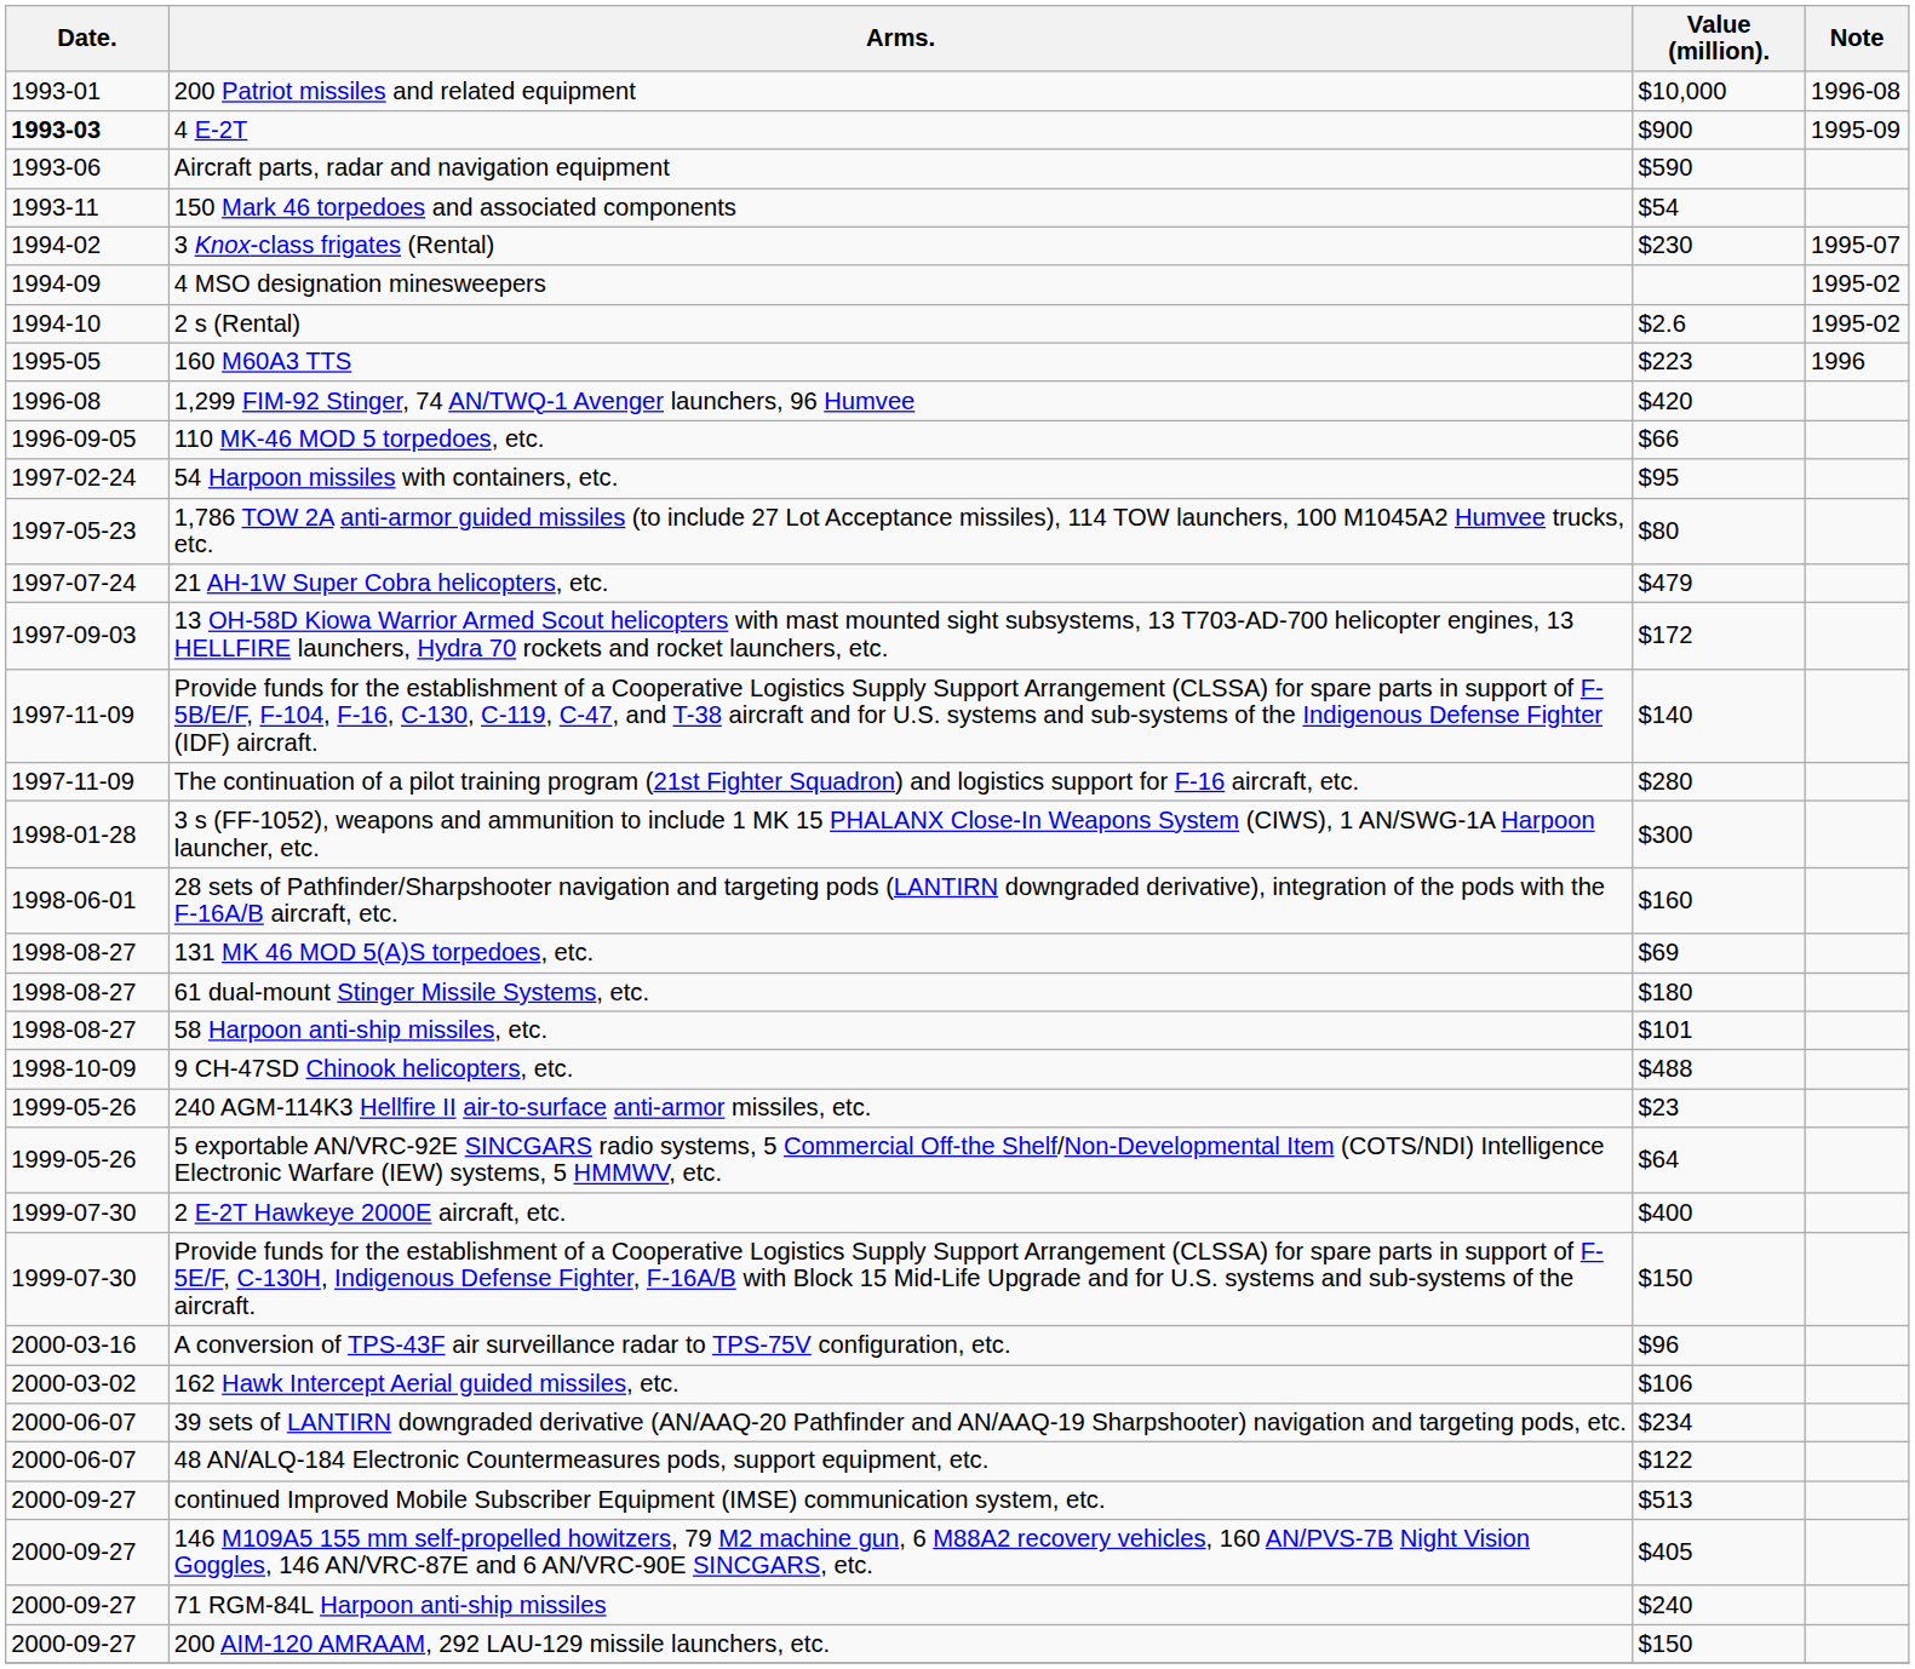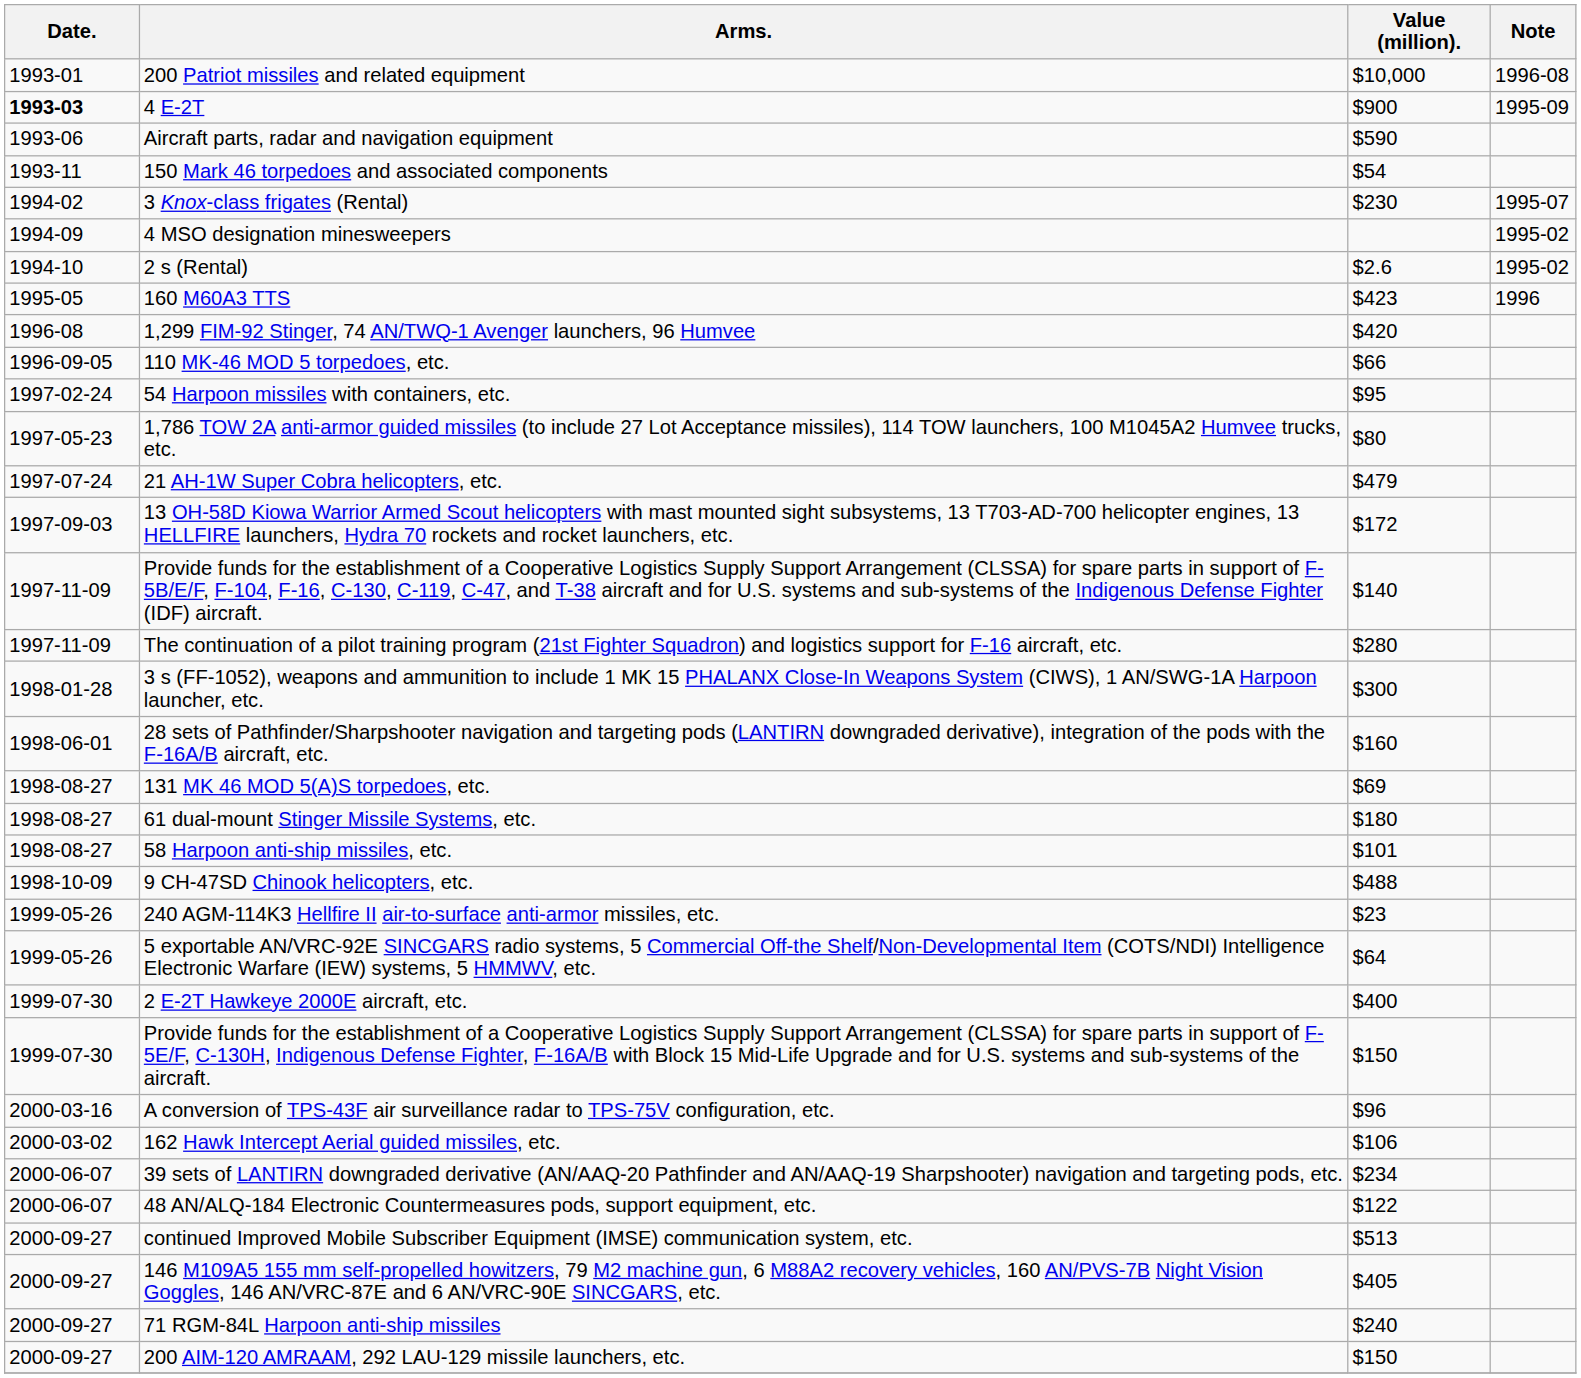160 M60A3 TTS | Value (million).: $223 -> $423
